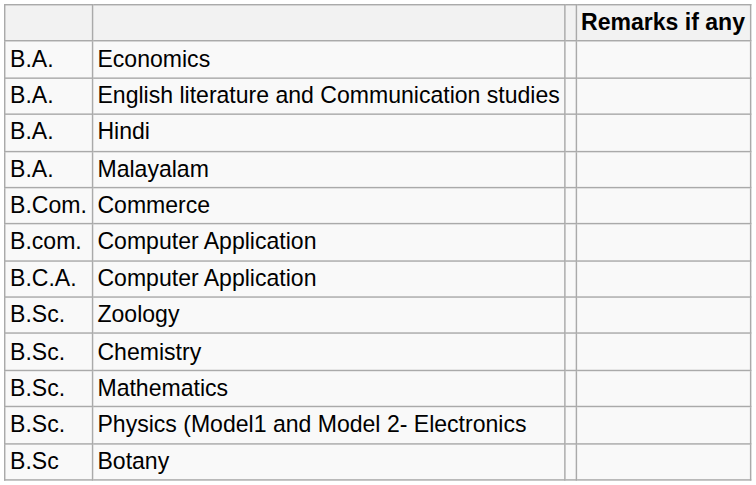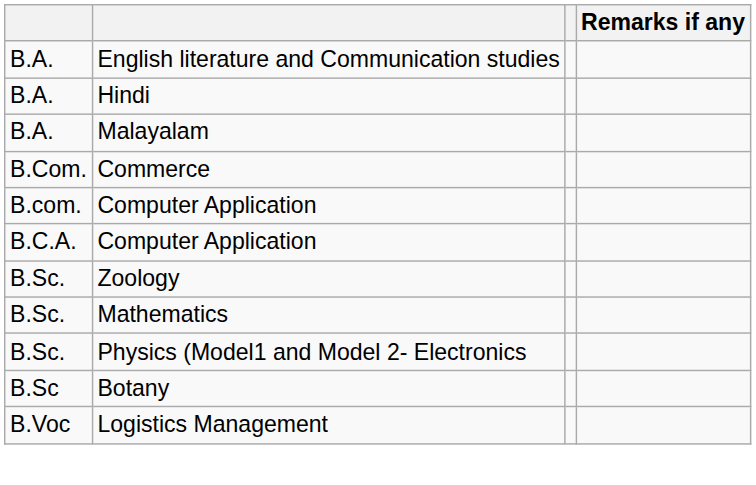- row: B.A. | Economics
- row: B.Sc. | Chemistry
+ row: B.Voc | Logistics Management
